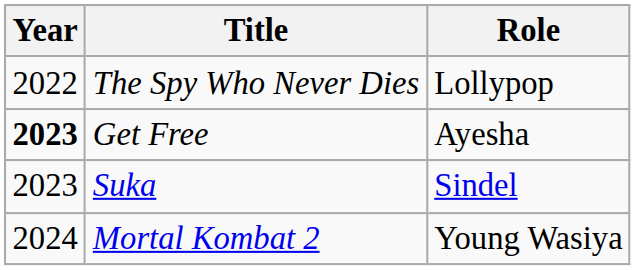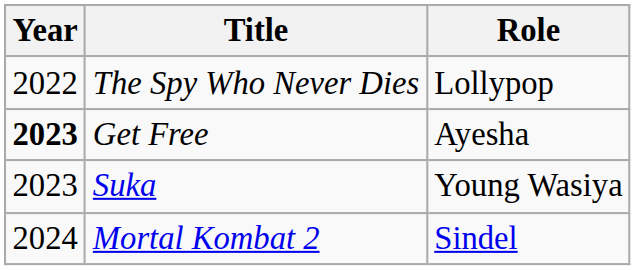Suka | Role: Sindel -> Young Wasiya
Mortal Kombat 2 | Role: Young Wasiya -> Sindel
